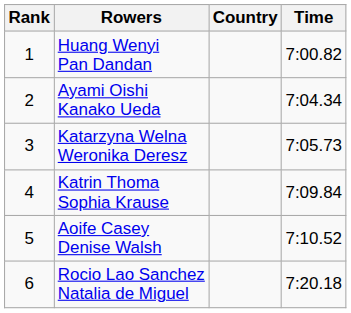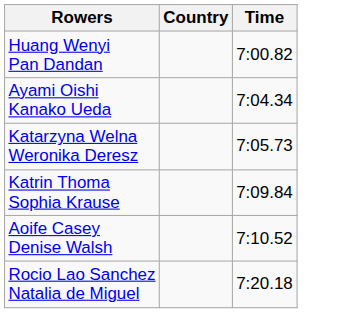- column: Rank | 1 | 2 | 3 | 4 | 5 | 6
